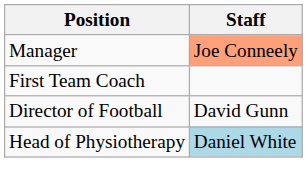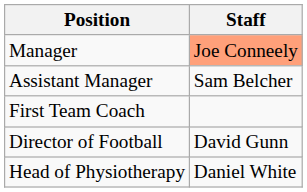+ row: Assistant Manager | Sam Belcher
Head of Physiotherapy | Staff: lightblue background -> no background
